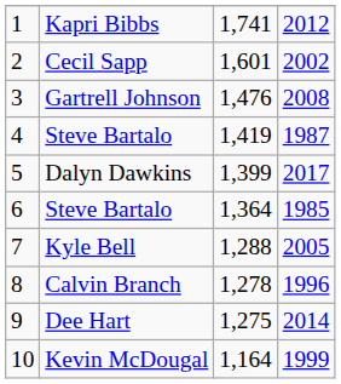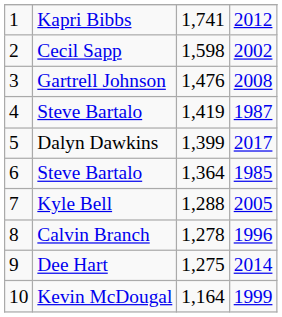Cecil Sapp | column 3: 1,601 -> 1,598
